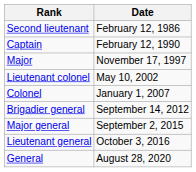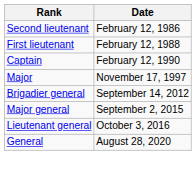+ row: First lieutenant | February 12, 1988
- row: Lieutenant colonel | May 10, 2002
- row: Colonel | January 1, 2007
